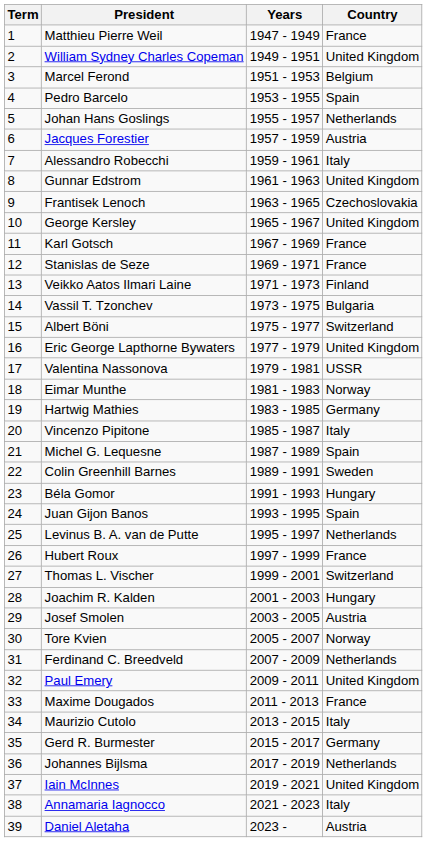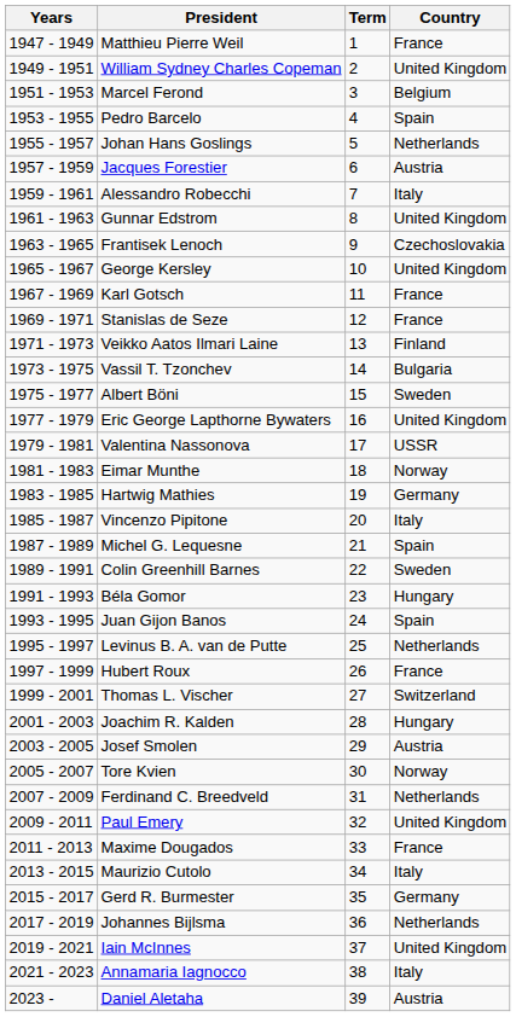columns swapped: Term <-> Years
Albert Böni | Country: Switzerland -> Sweden
